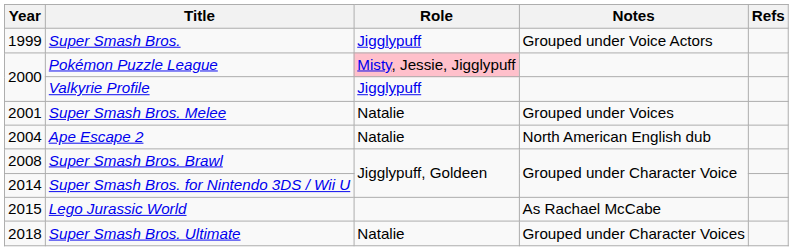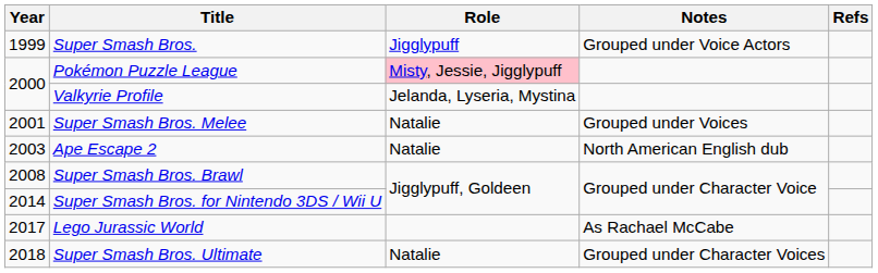Valkyrie Profile | Role: Jigglypuff -> Jelanda, Lyseria, Mystina
Ape Escape 2 | Year: 2004 -> 2003
Lego Jurassic World | Year: 2015 -> 2017
